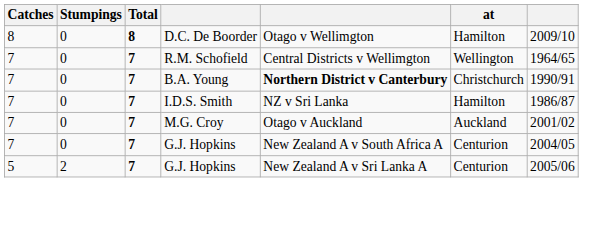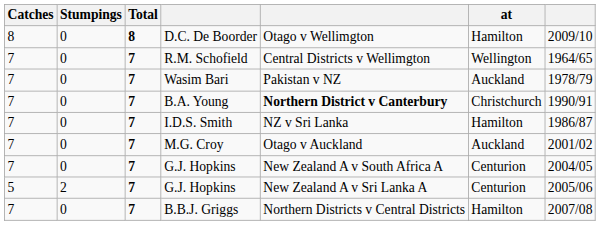+ row: 7 | 0 | 7 | Wasim Bari | Pakistan v NZ | Auckland | 1978/79
+ row: 7 | 0 | 7 | B.B.J. Griggs | Northern Districts v Central Districts | Hamilton | 2007/08
